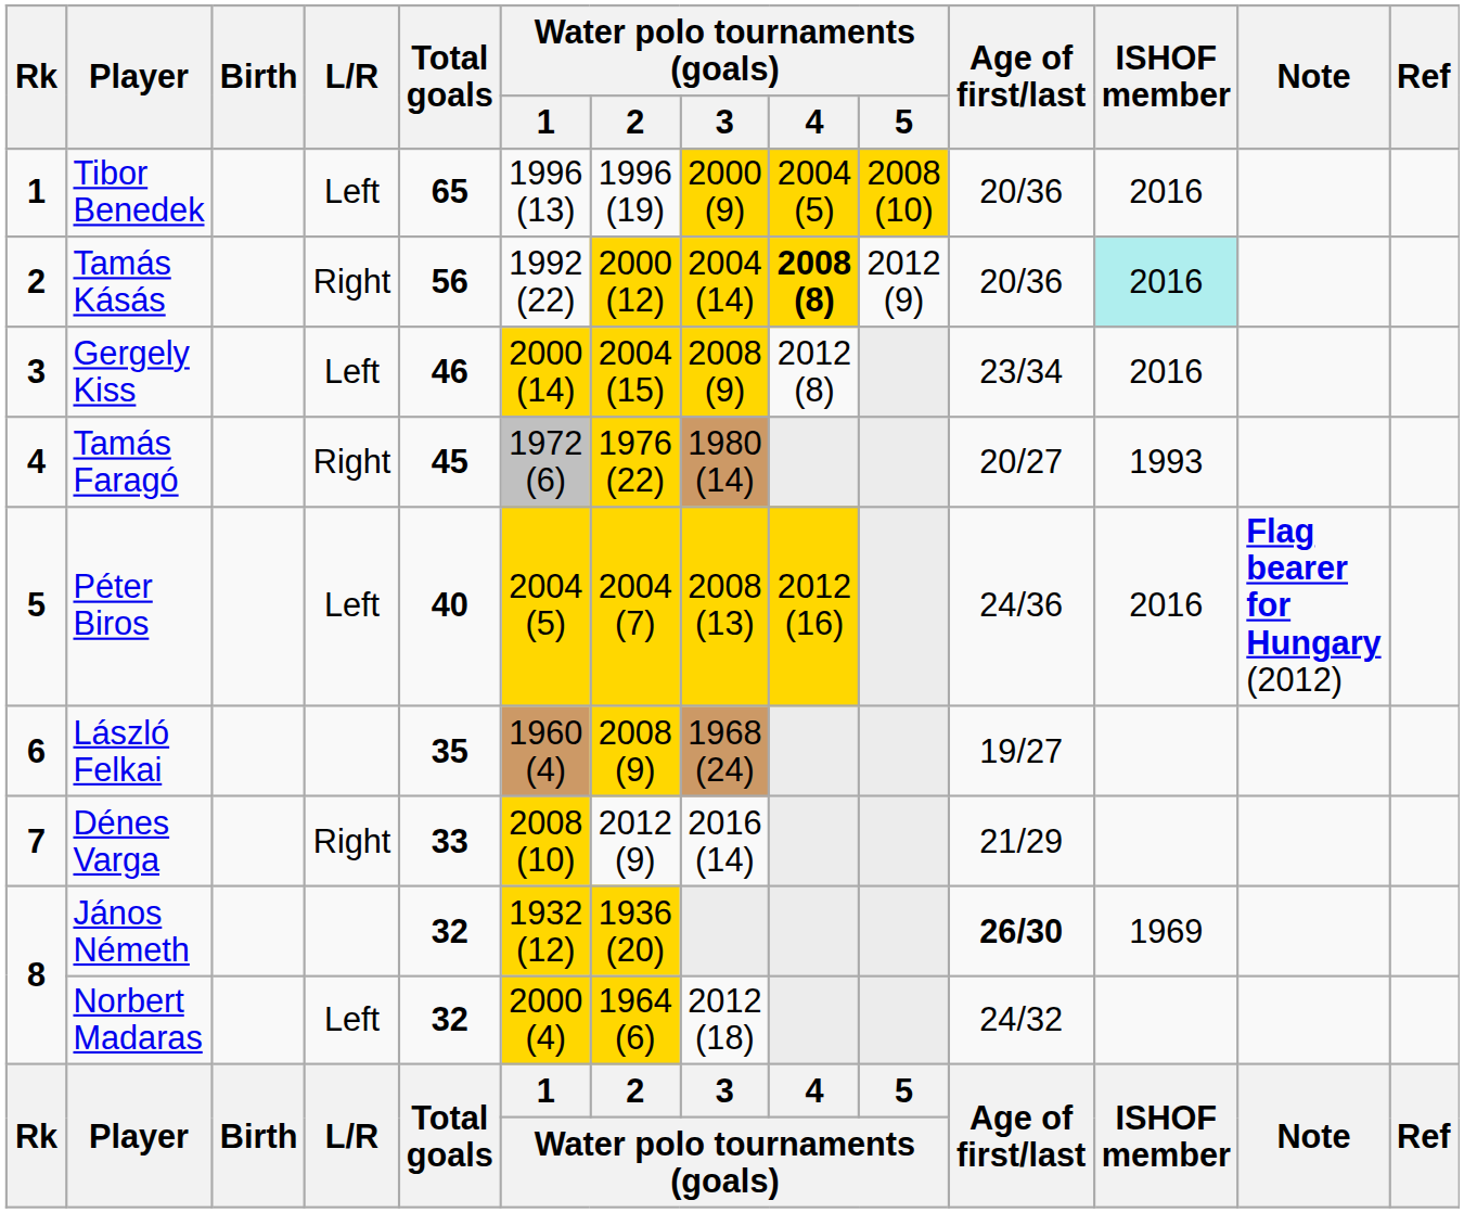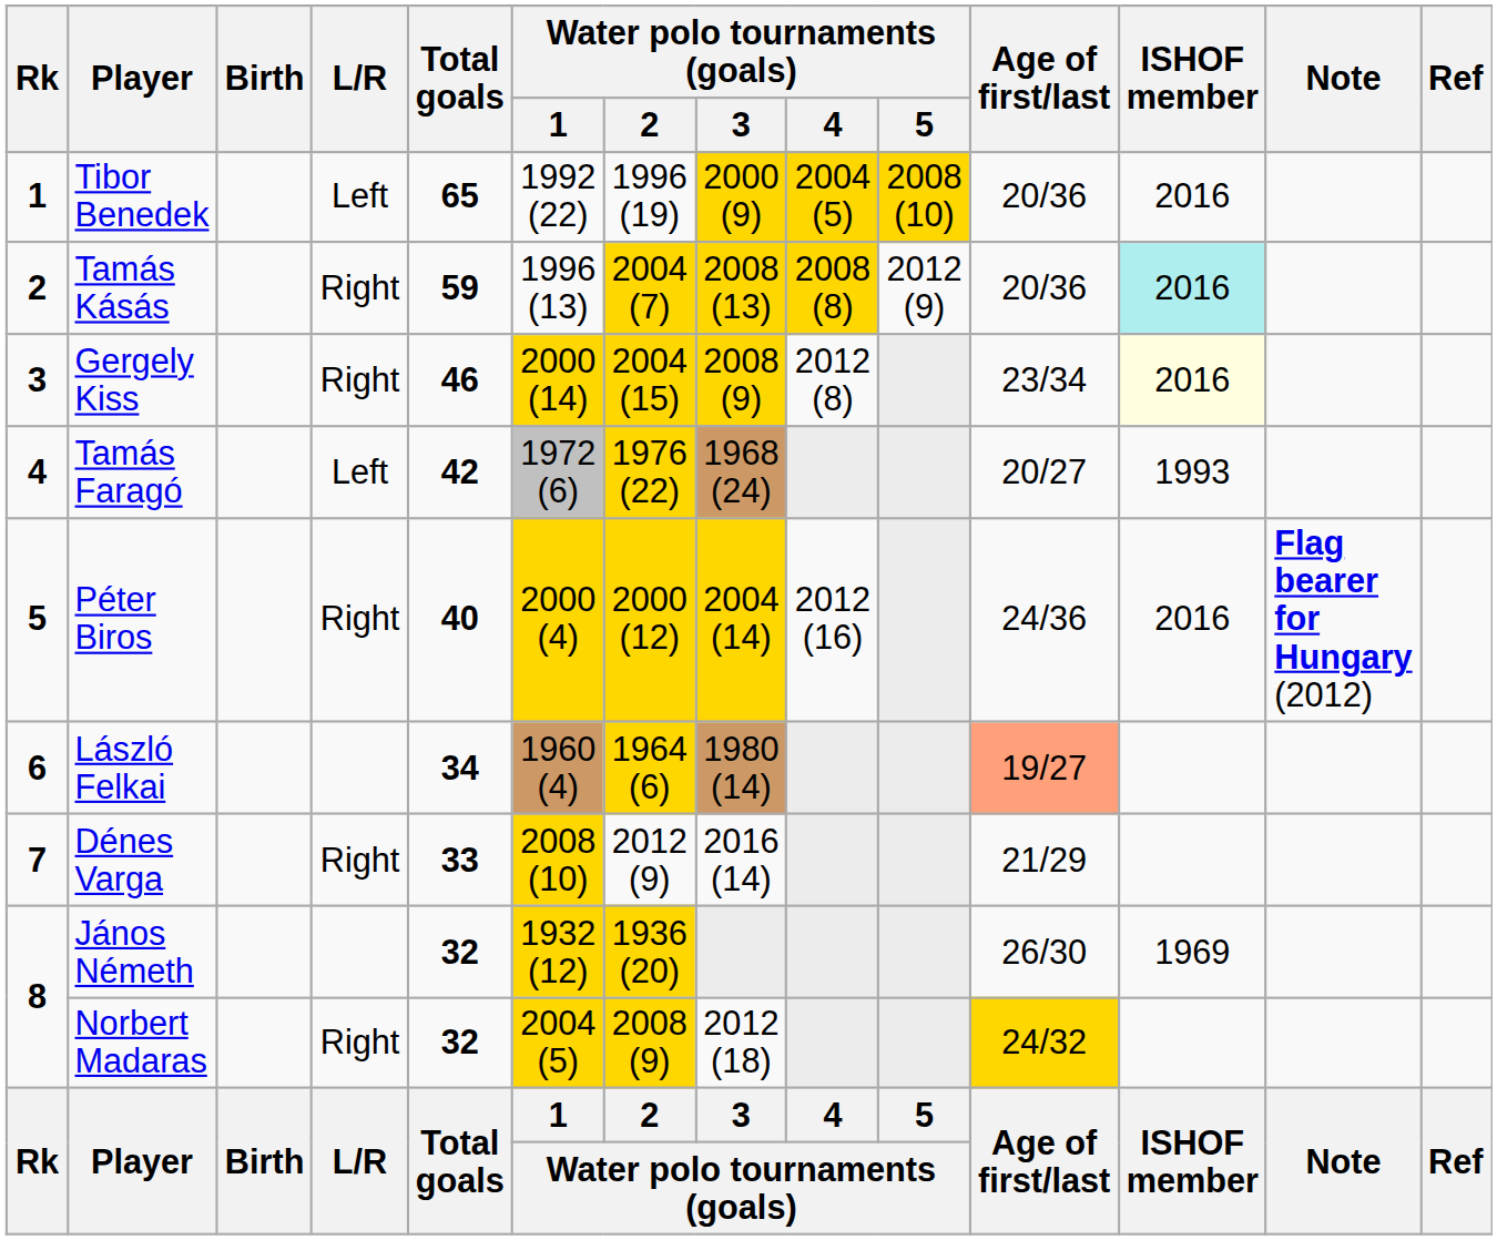Tibor Benedek | Water polo tournaments (goals) / 1: 1996 (13) -> 1992 (22)
Tamás Kásás | Total goals: 56 -> 59
Tamás Kásás | Water polo tournaments (goals) / 1: 1992 (22) -> 1996 (13)
Tamás Kásás | Water polo tournaments (goals) / 2: 2000 (12) -> 2004 (7)
Tamás Kásás | Water polo tournaments (goals) / 3: 2004 (14) -> 2008 (13)
Tamás Kásás | Water polo tournaments (goals) / 4: bold -> normal
Gergely Kiss | L/R: Left -> Right
Gergely Kiss | ISHOF member: no background -> lightyellow background
Tamás Faragó | L/R: Right -> Left
Tamás Faragó | Total goals: 45 -> 42
Tamás Faragó | Water polo tournaments (goals) / 3: 1980 (14) -> 1968 (24)
Péter Biros | L/R: Left -> Right
Péter Biros | Water polo tournaments (goals) / 1: 2004 (5) -> 2000 (4)
Péter Biros | Water polo tournaments (goals) / 2: 2004 (7) -> 2000 (12)
Péter Biros | Water polo tournaments (goals) / 3: 2008 (13) -> 2004 (14)
Péter Biros | Water polo tournaments (goals) / 4: gold background -> no background
László Felkai | Total goals: 35 -> 34
László Felkai | Water polo tournaments (goals) / 2: 2008 (9) -> 1964 (6)
László Felkai | Water polo tournaments (goals) / 3: 1968 (24) -> 1980 (14)
László Felkai | Age of first/last: no background -> lightsalmon background
János Németh | Age of first/last: bold -> normal
Norbert Madaras | L/R: Left -> Right
Norbert Madaras | Water polo tournaments (goals) / 1: 2000 (4) -> 2004 (5)
Norbert Madaras | Water polo tournaments (goals) / 2: 1964 (6) -> 2008 (9)
Norbert Madaras | Age of first/last: no background -> gold background
